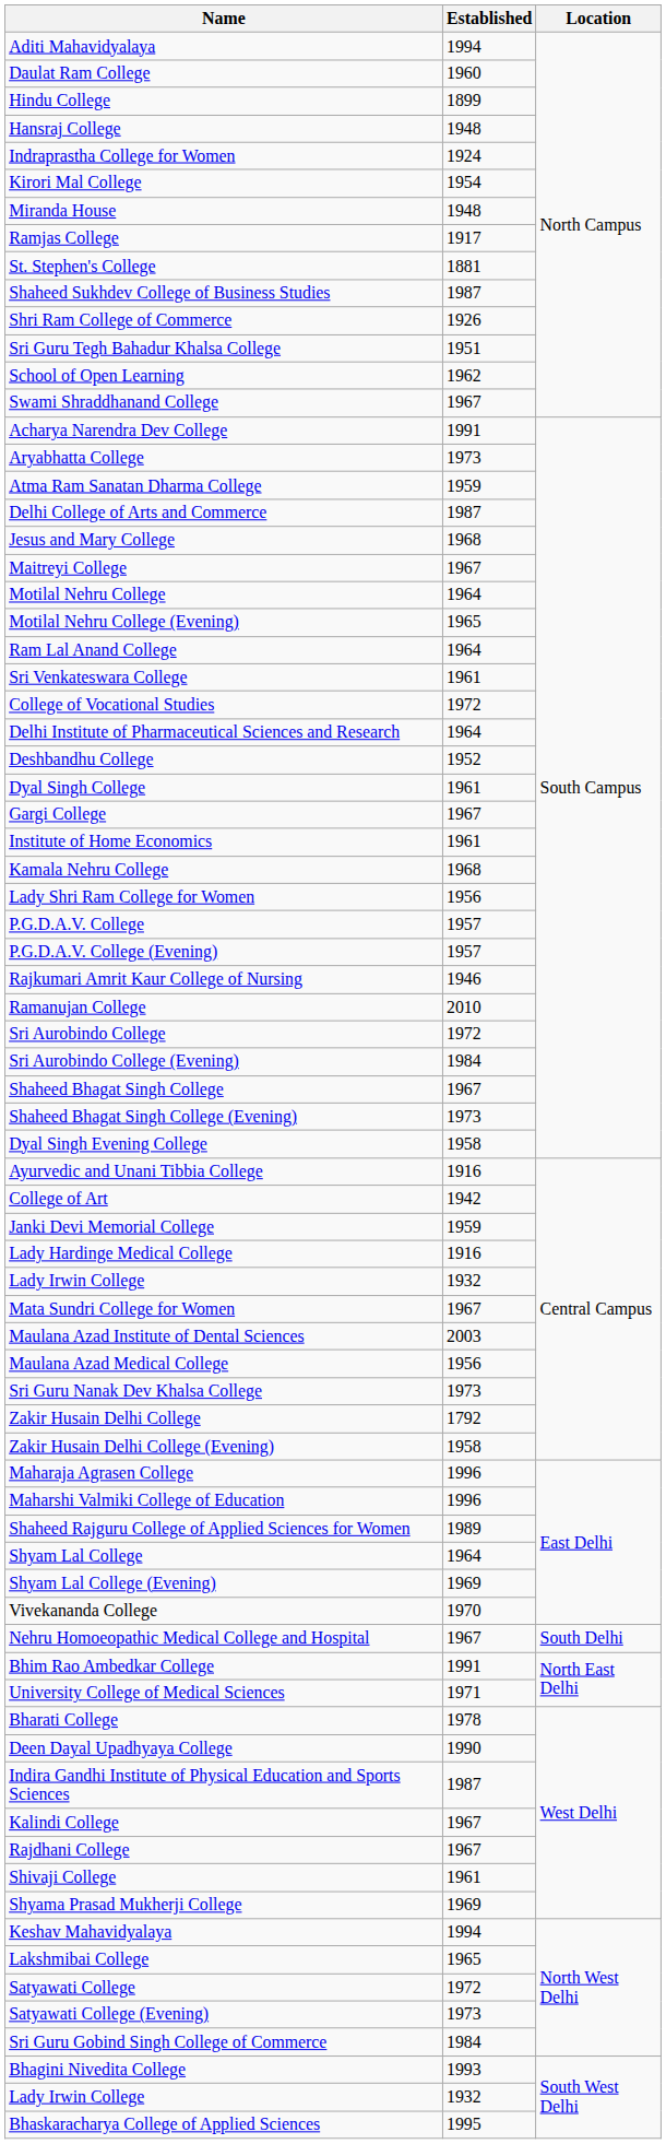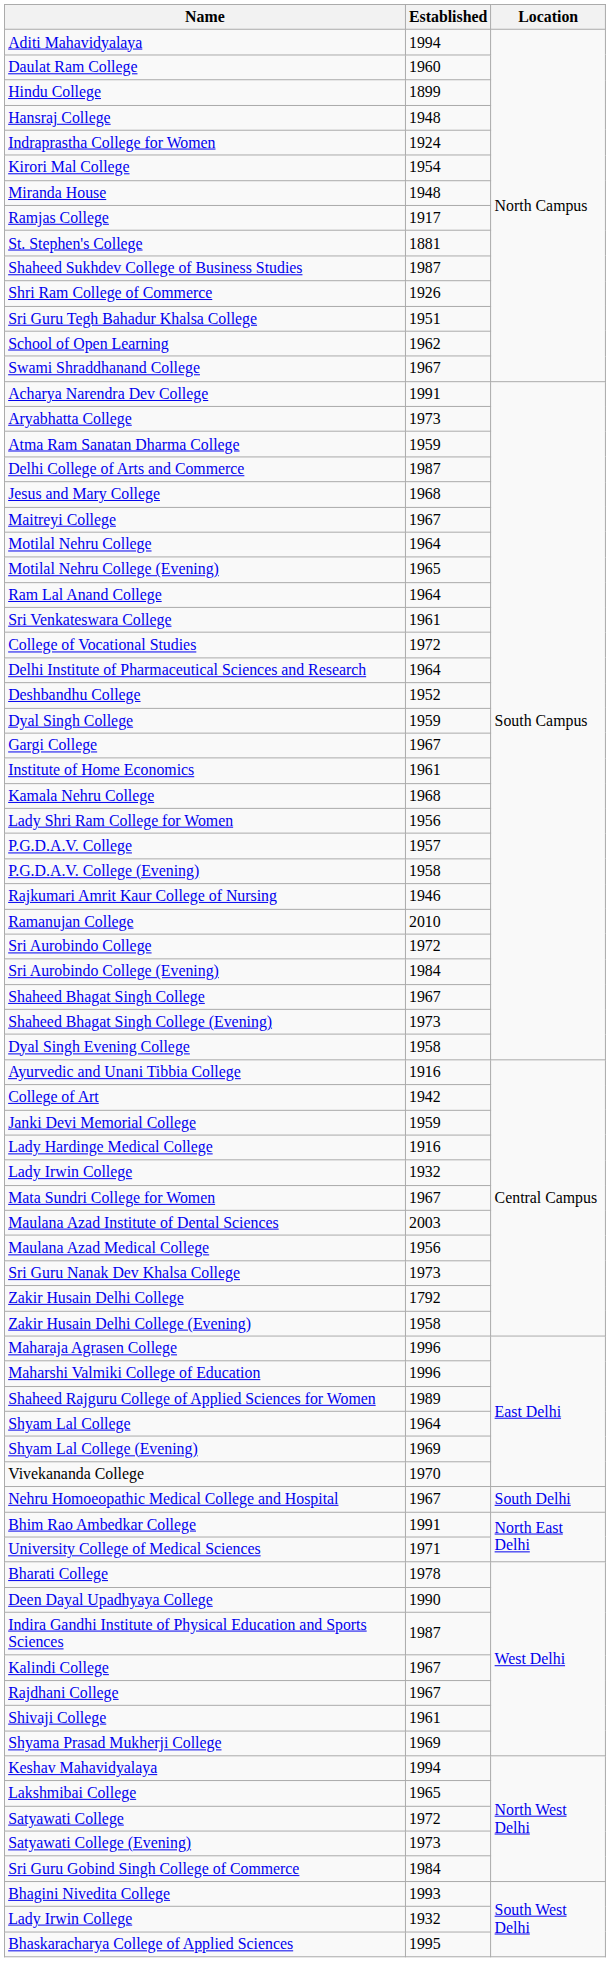Dyal Singh College | Established: 1961 -> 1959
P.G.D.A.V. College (Evening) | Established: 1957 -> 1958
